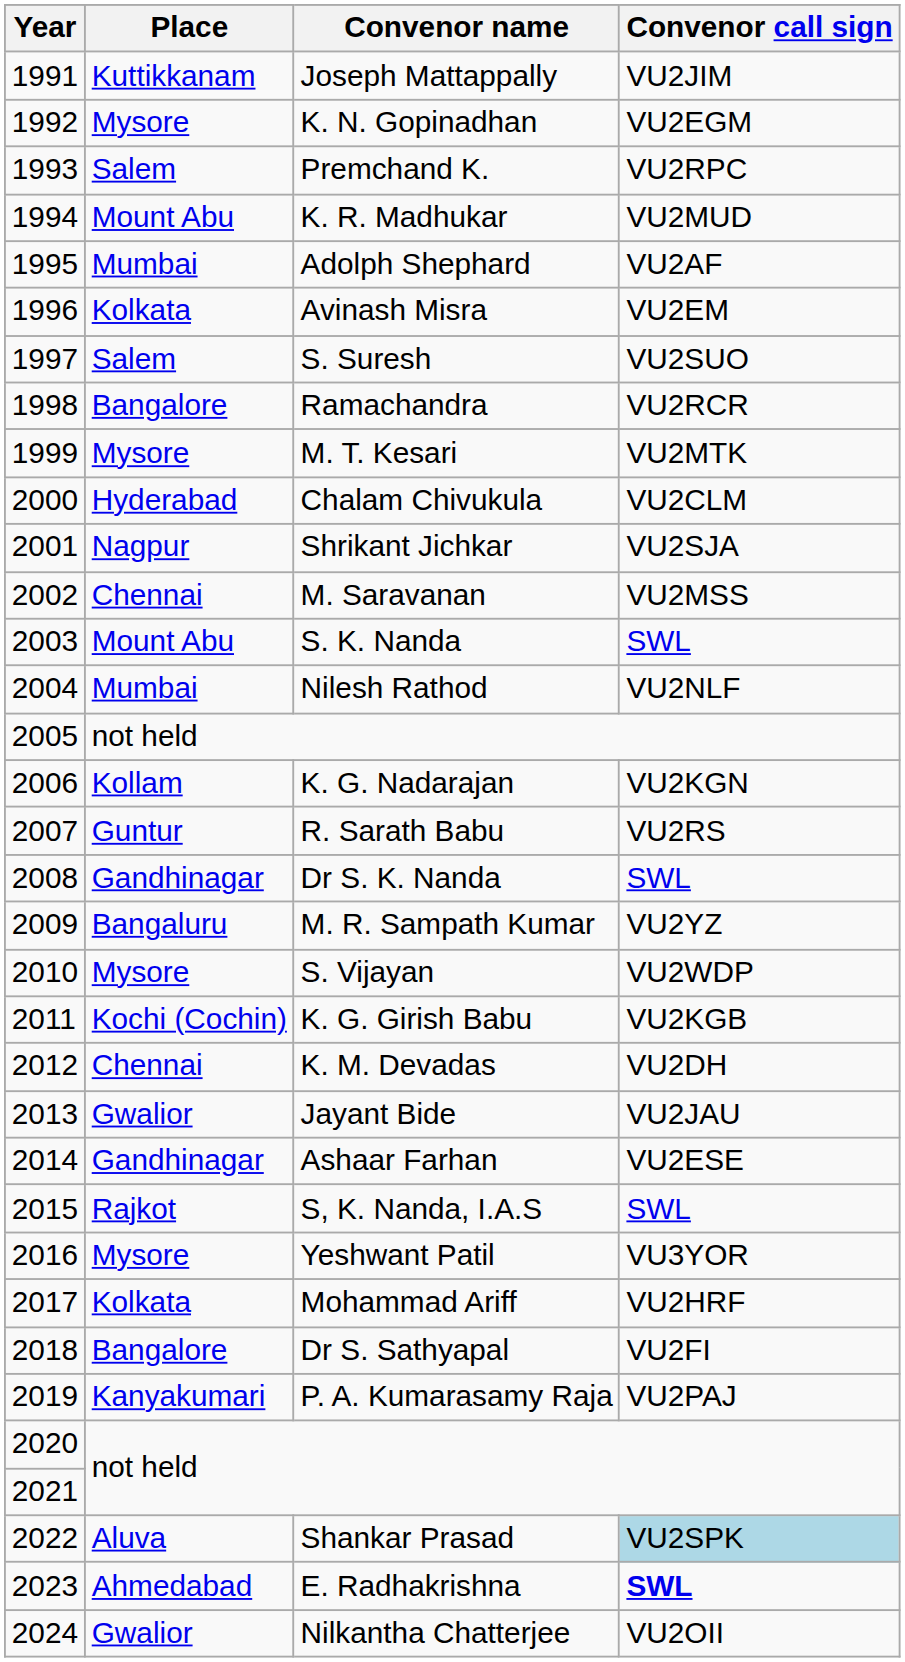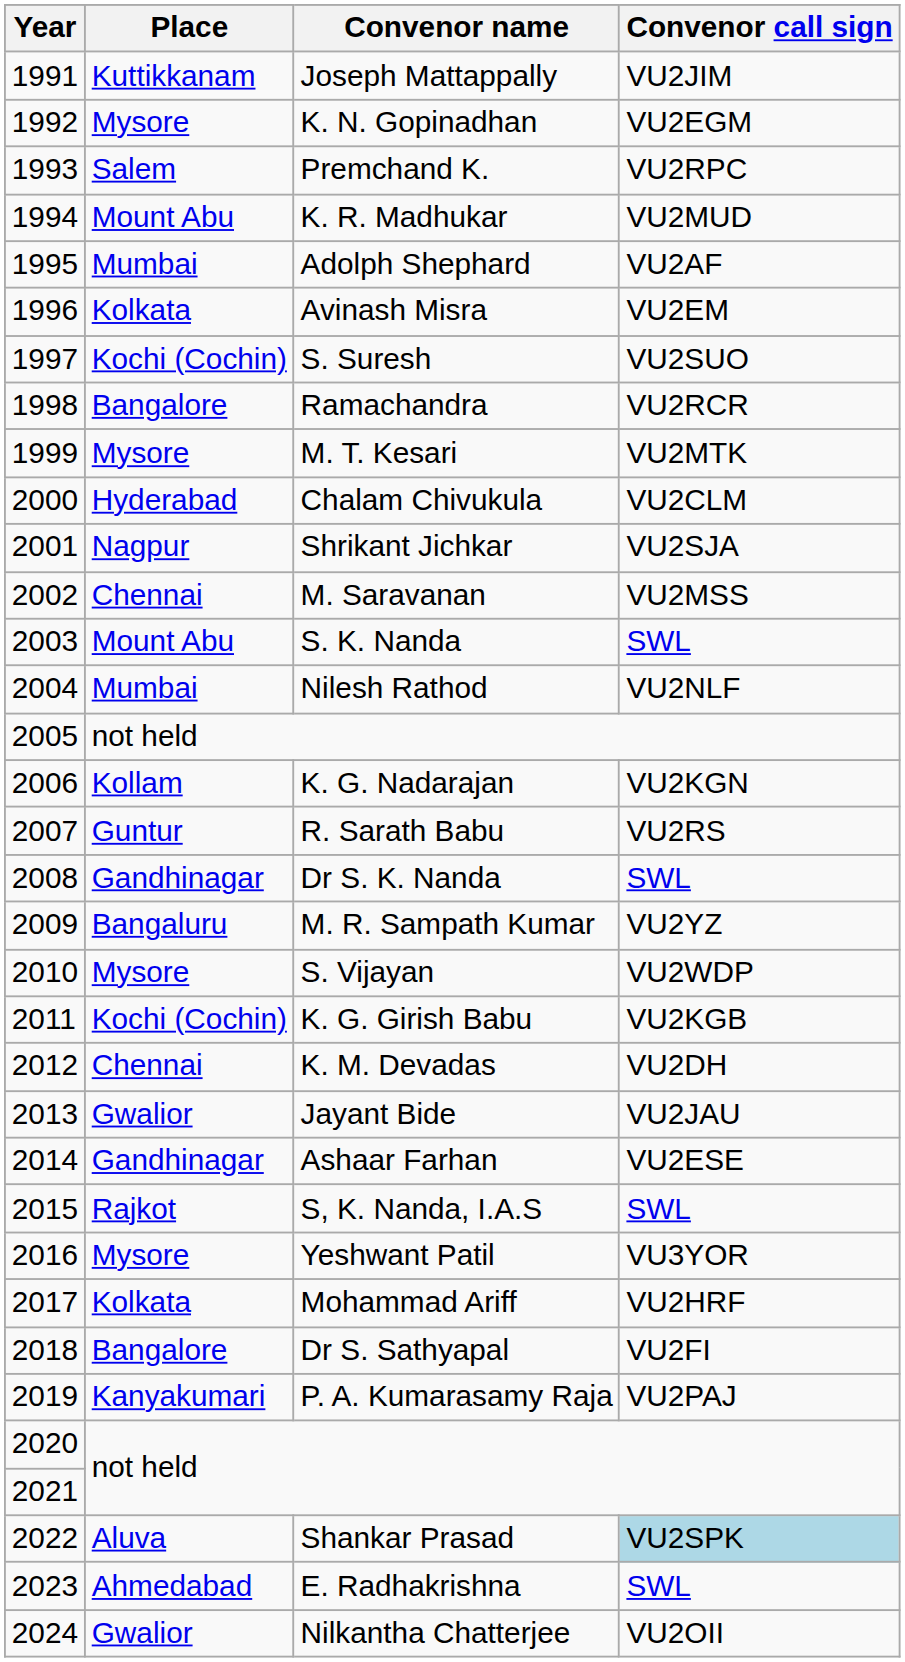S. Suresh | Place: Salem -> Kochi (Cochin)
E. Radhakrishna | Convenor call sign: bold -> normal
